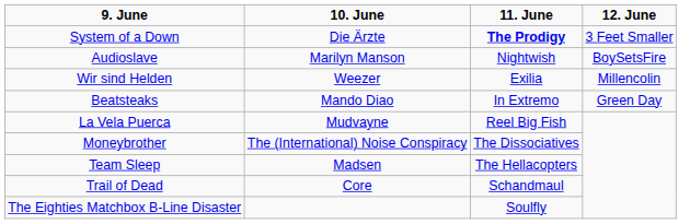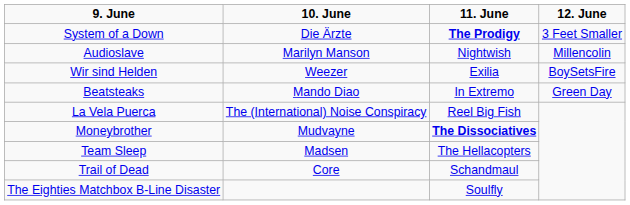Audioslave | 12. June: BoySetsFire -> Millencolin
Wir sind Helden | 12. June: Millencolin -> BoySetsFire
La Vela Puerca | 10. June: Mudvayne -> The (International) Noise Conspiracy
Moneybrother | 10. June: The (International) Noise Conspiracy -> Mudvayne
Moneybrother | 11. June: normal -> bold
